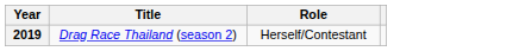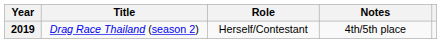+ column: Notes | 4th/5th place
